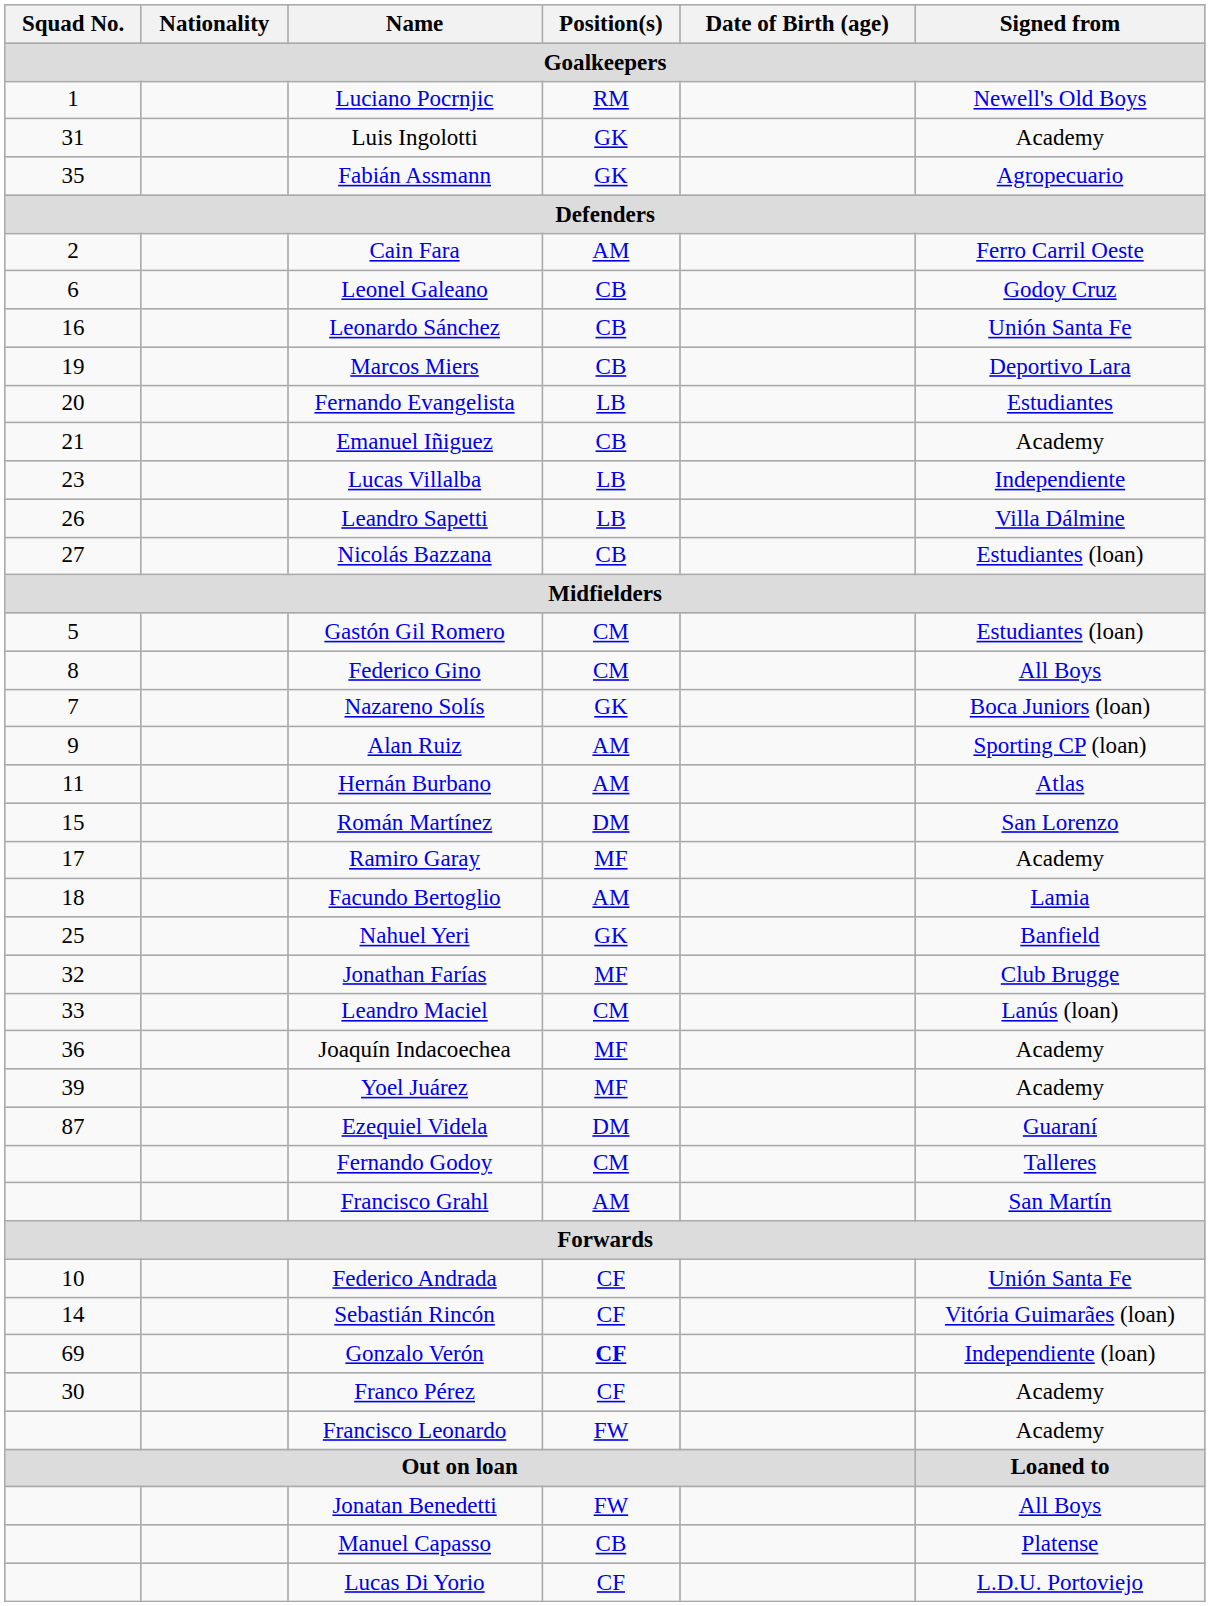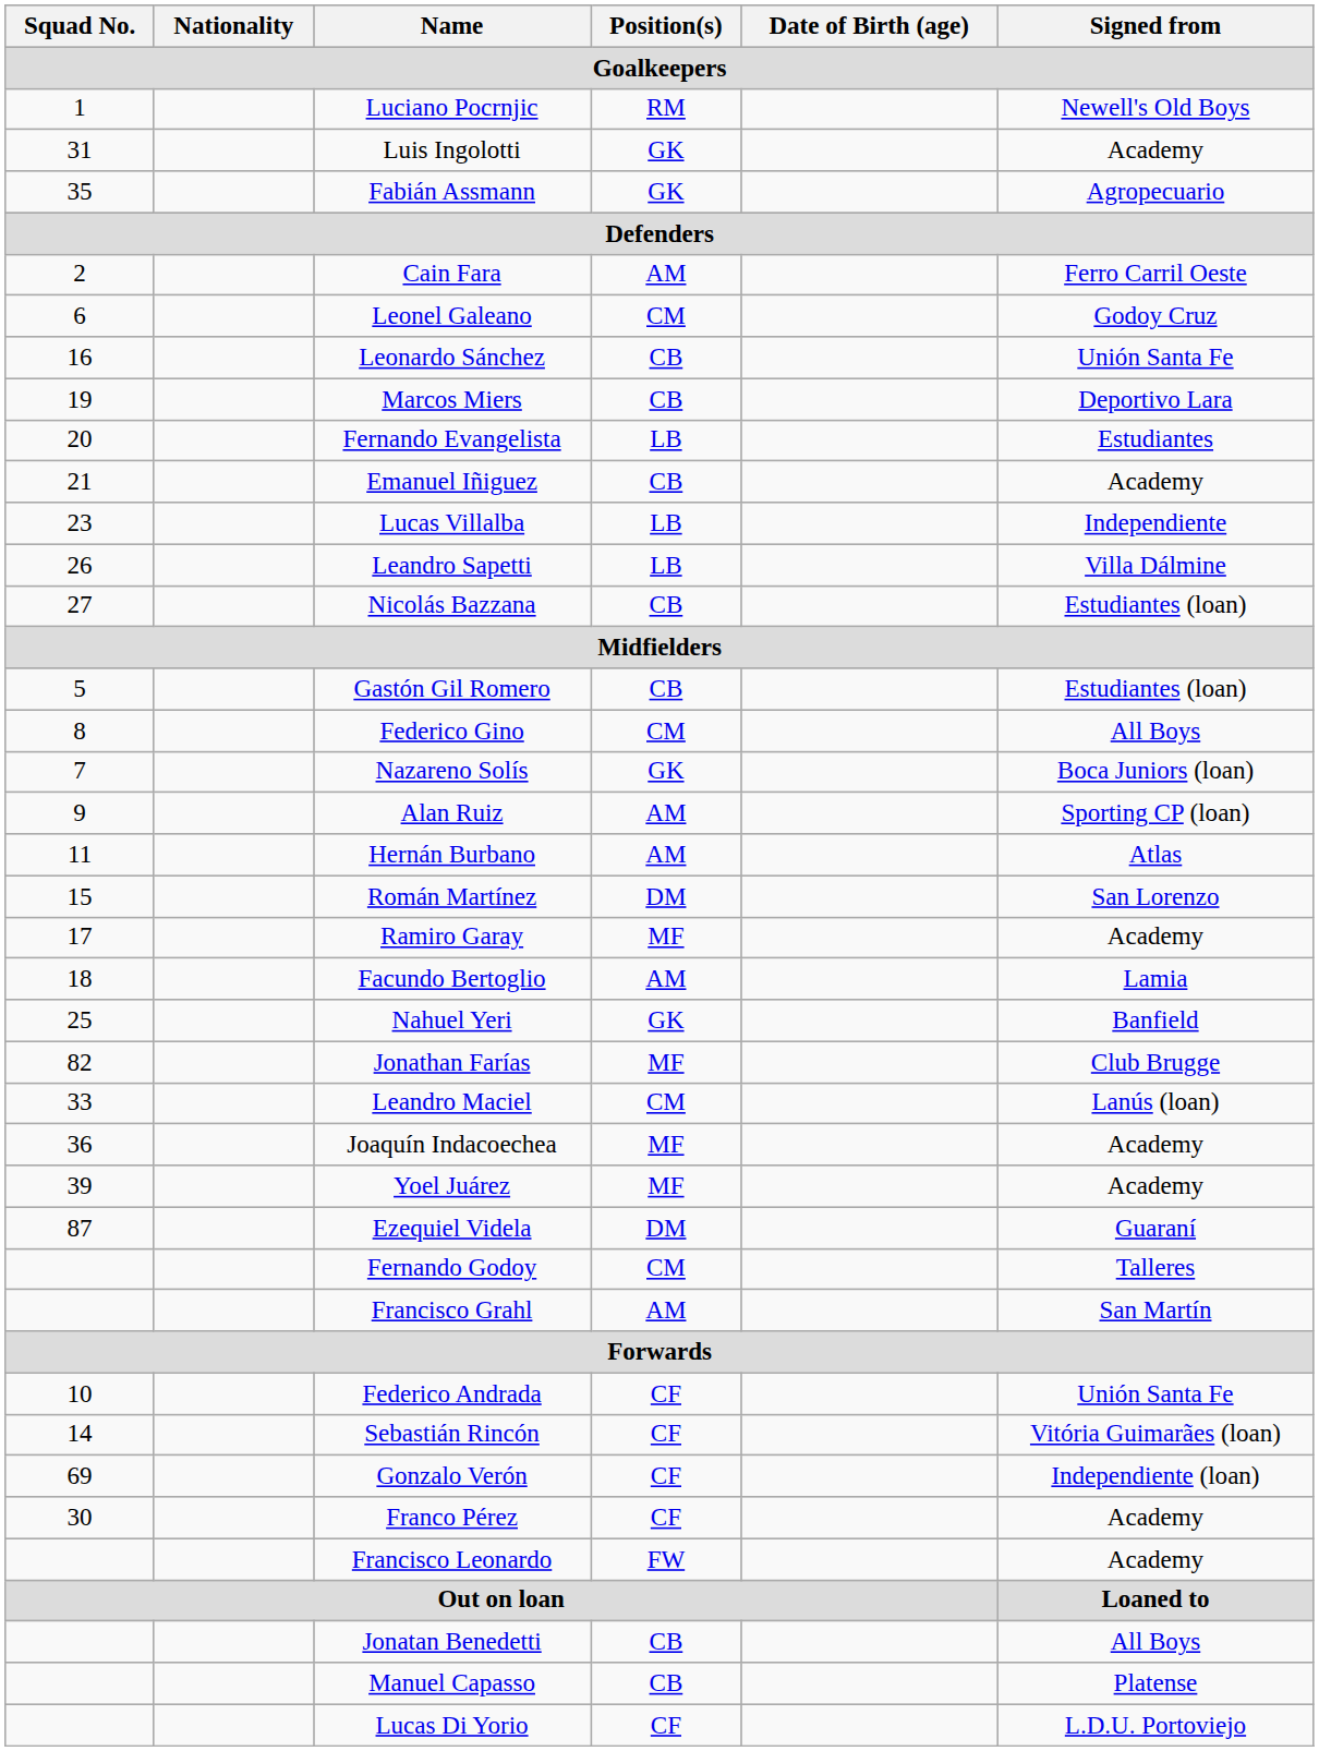Leonel Galeano | Position(s) / Goalkeepers: CB -> CM
Gastón Gil Romero | Position(s) / Goalkeepers: CM -> CB
Jonathan Farías | Squad No. / Goalkeepers: 32 -> 82
Gonzalo Verón | Position(s) / Goalkeepers: bold -> normal
Jonatan Benedetti | Position(s) / Goalkeepers: FW -> CB
